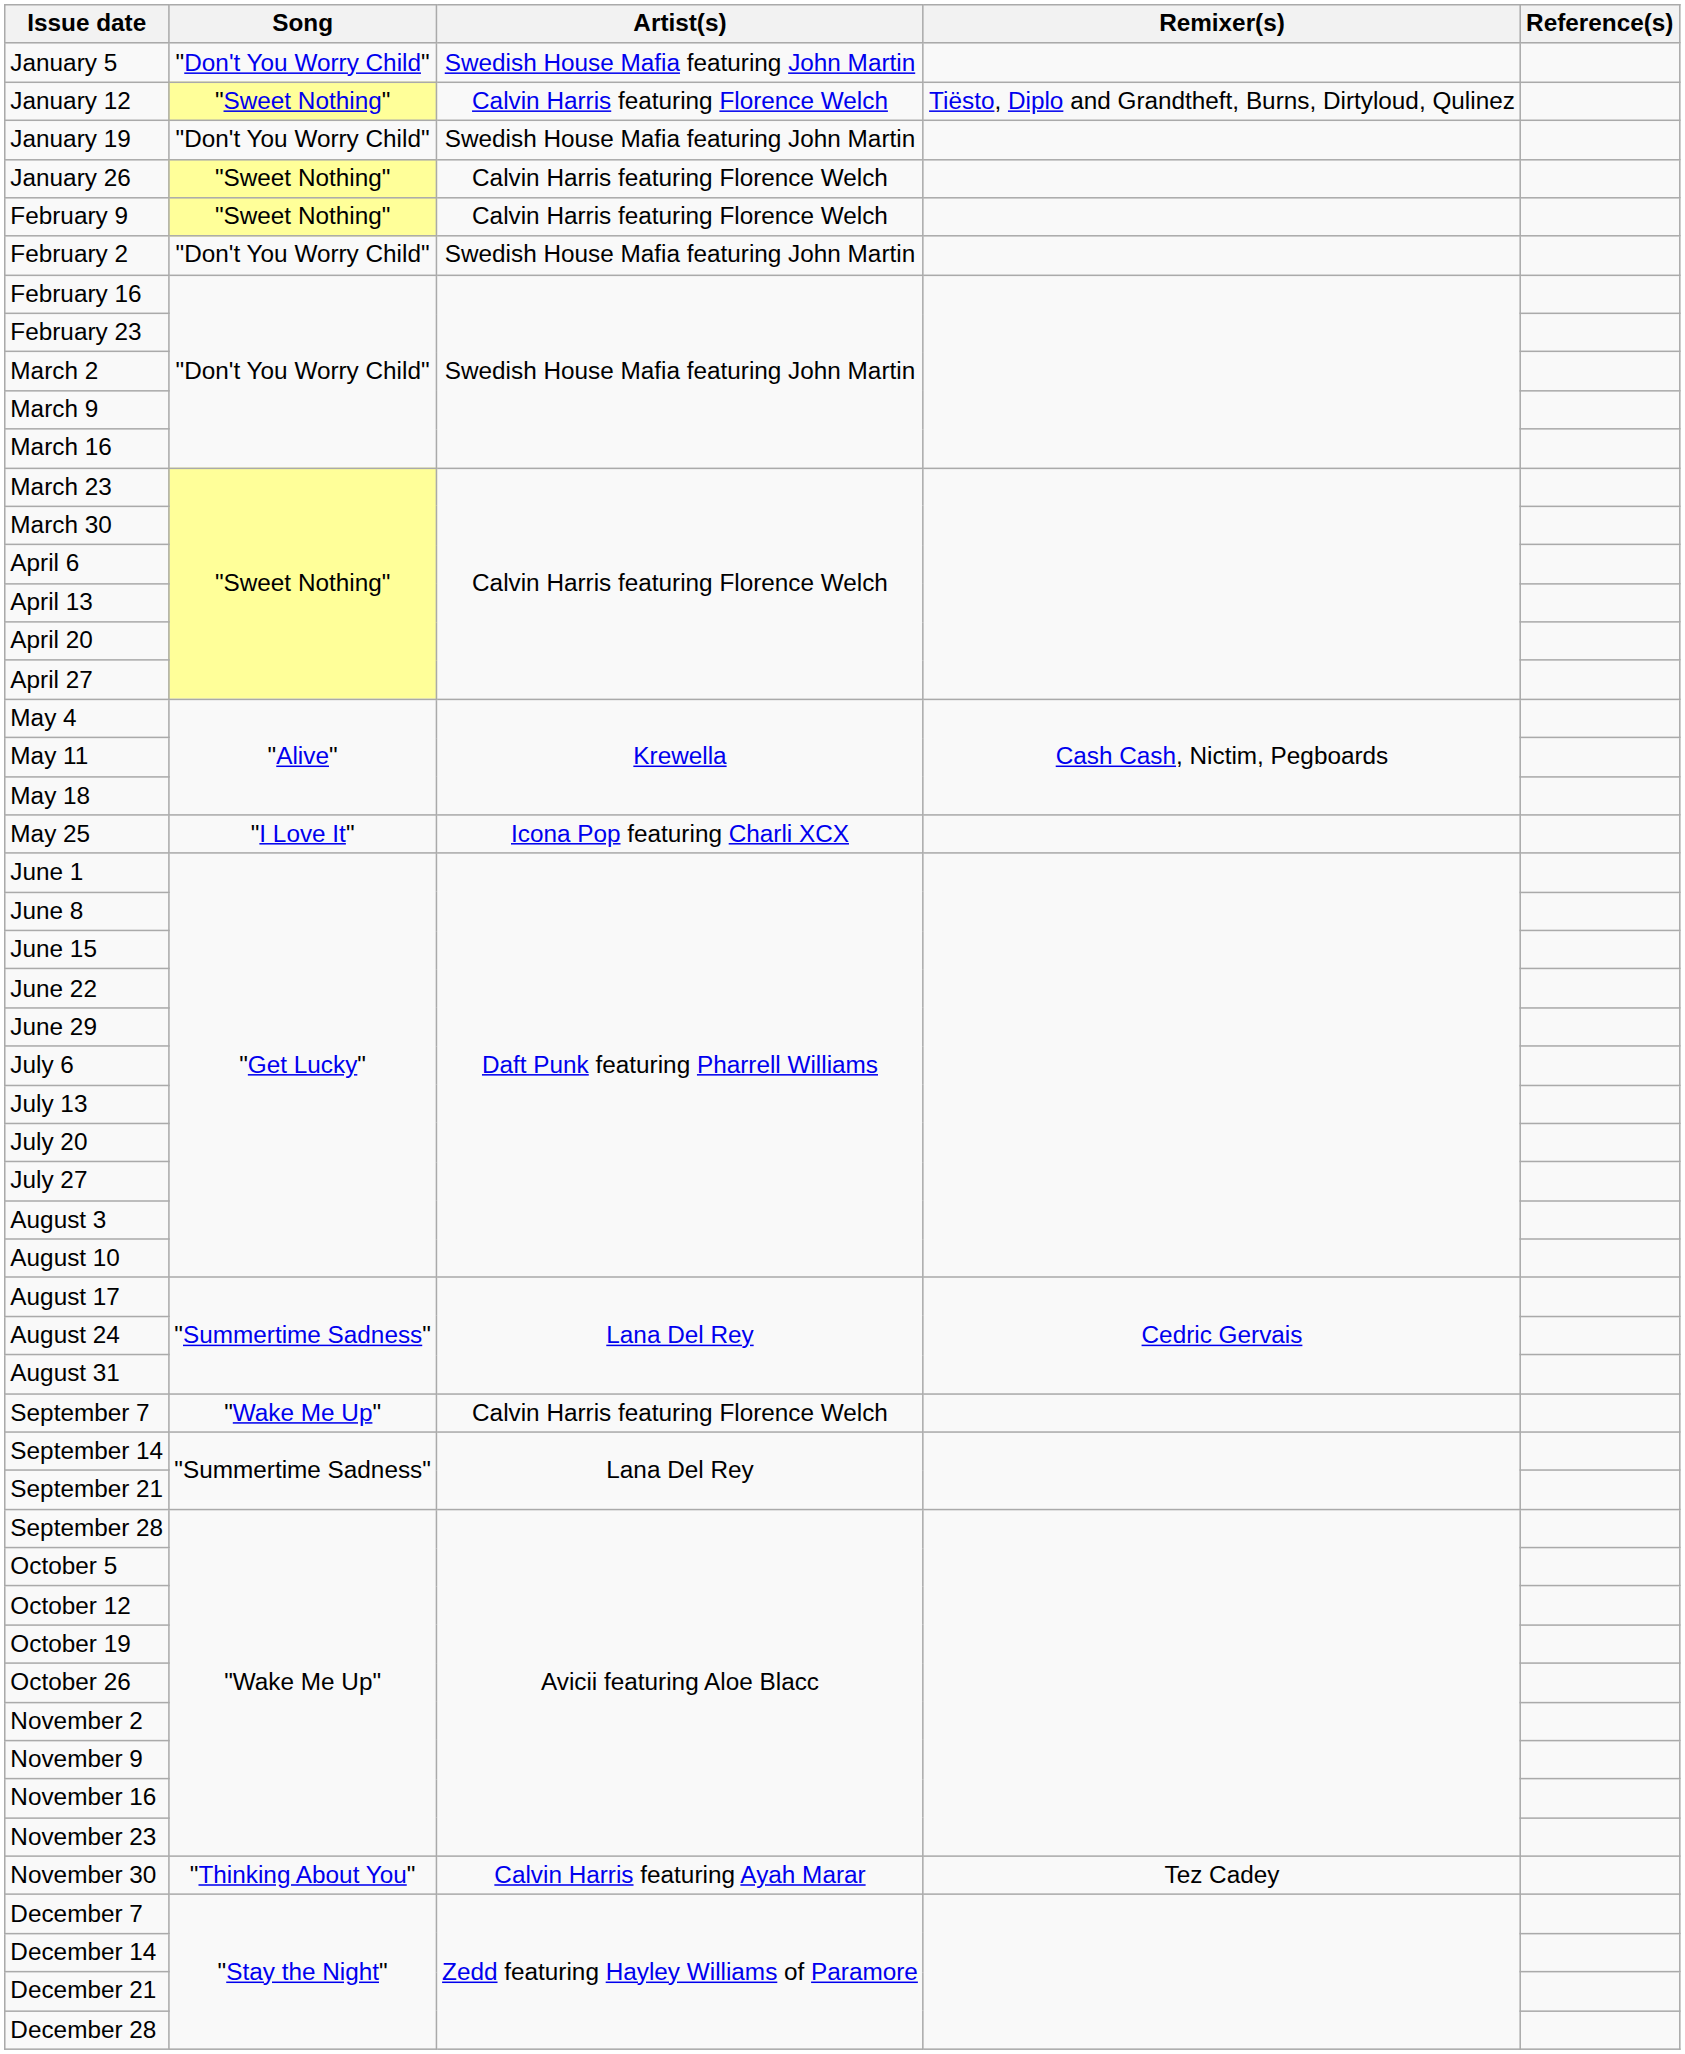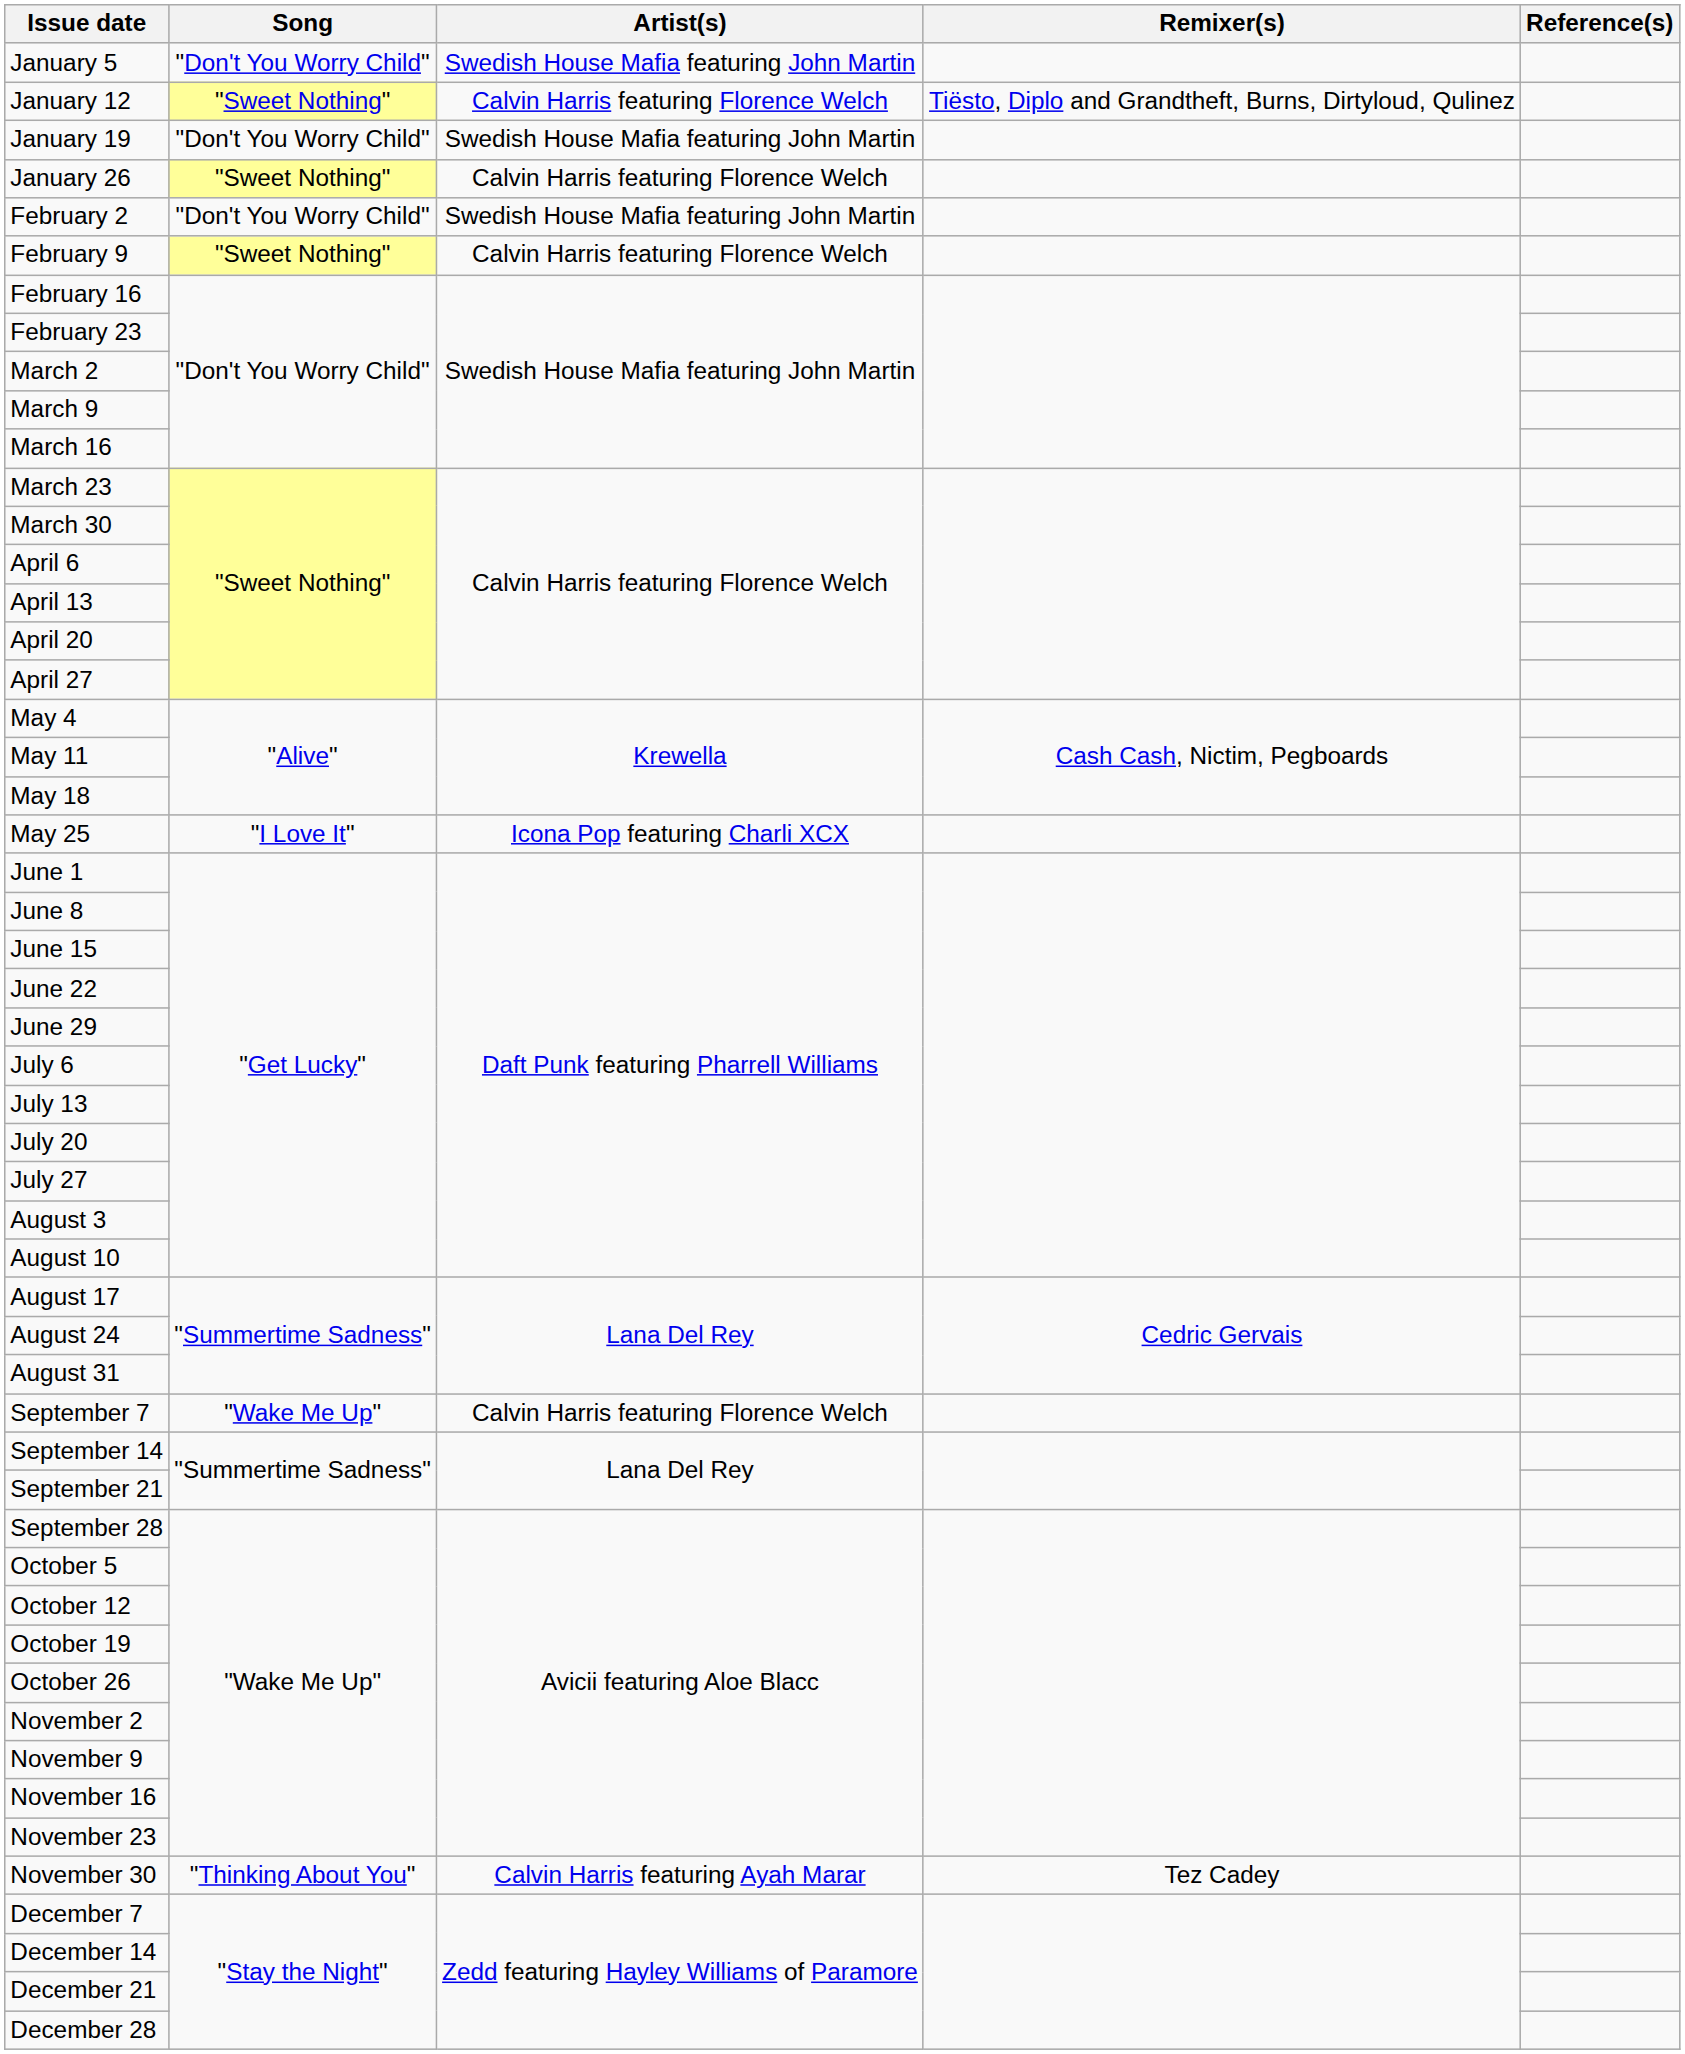rows swapped: February 2 <-> February 9
